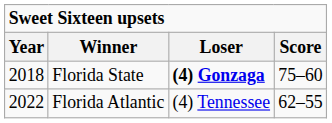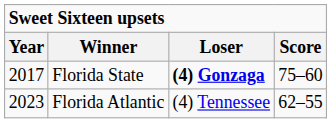Florida State | Year: 2018 -> 2017
Florida Atlantic | Year: 2022 -> 2023
